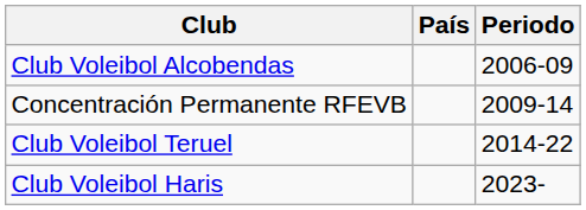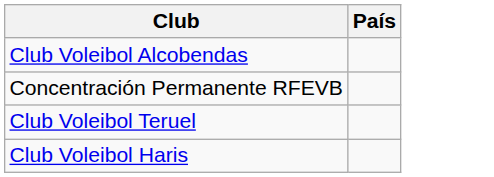- column: Periodo | 2006-09 | 2009-14 | 2014-22 | 2023-
